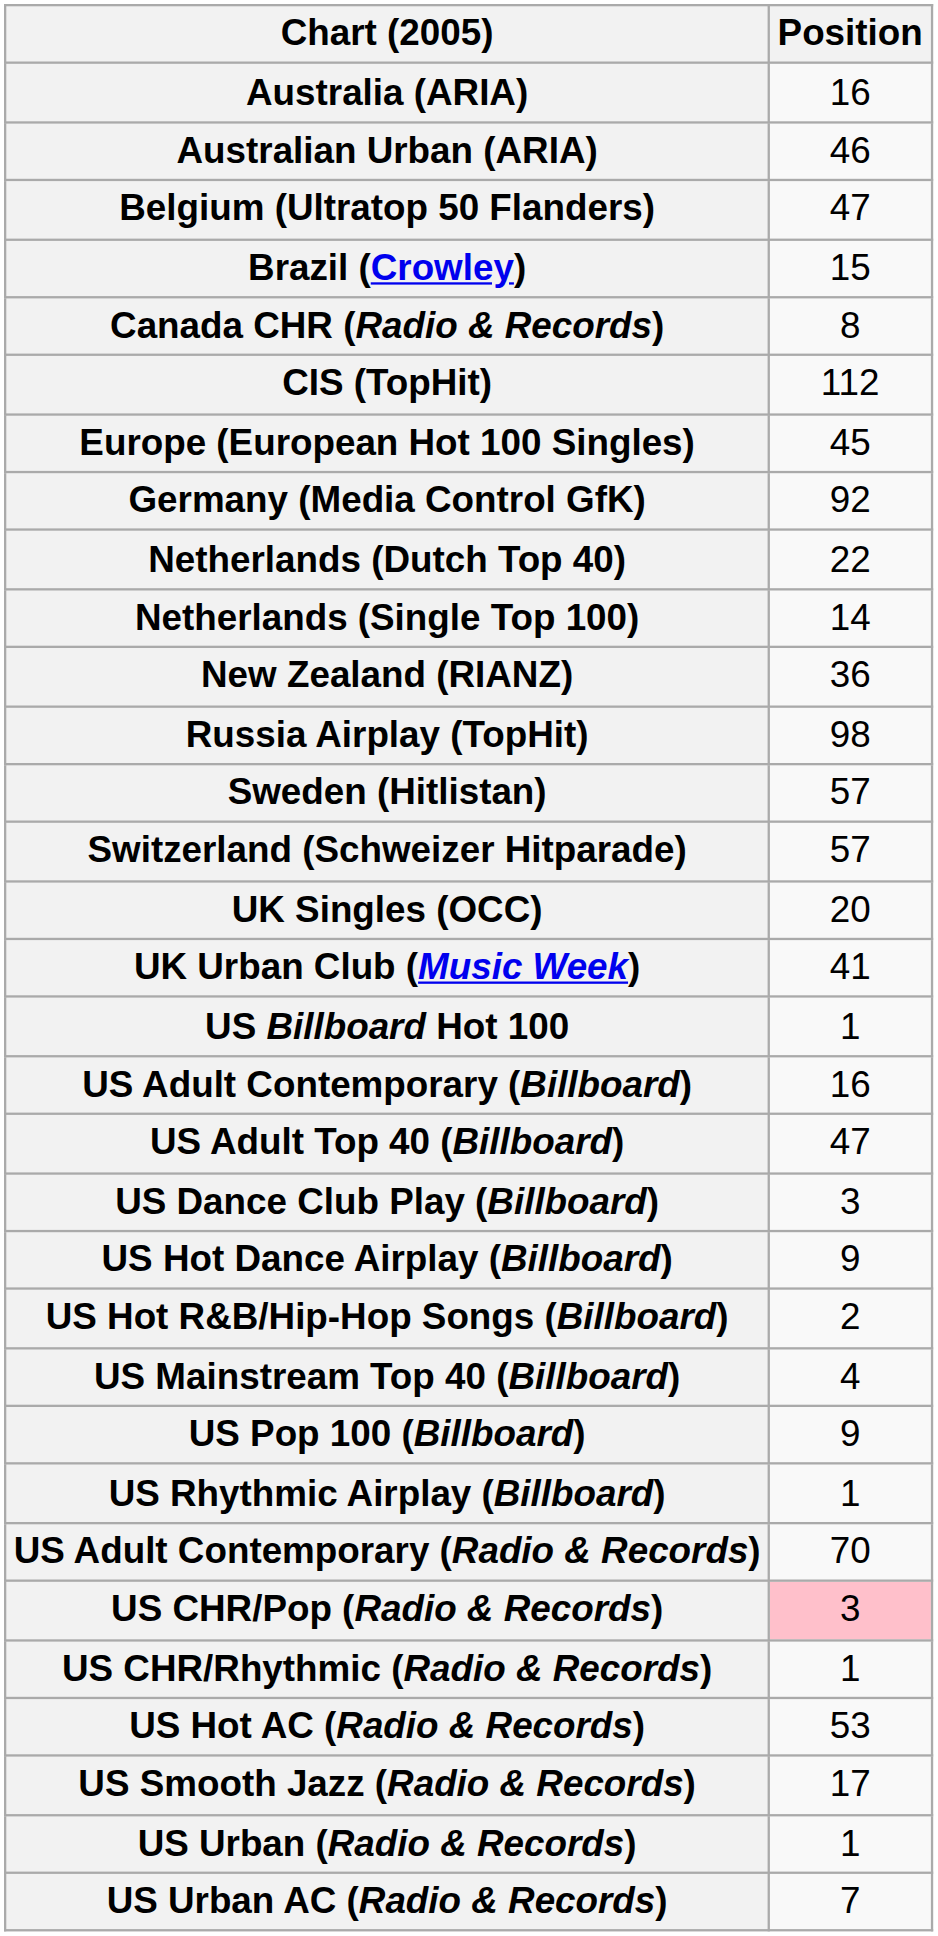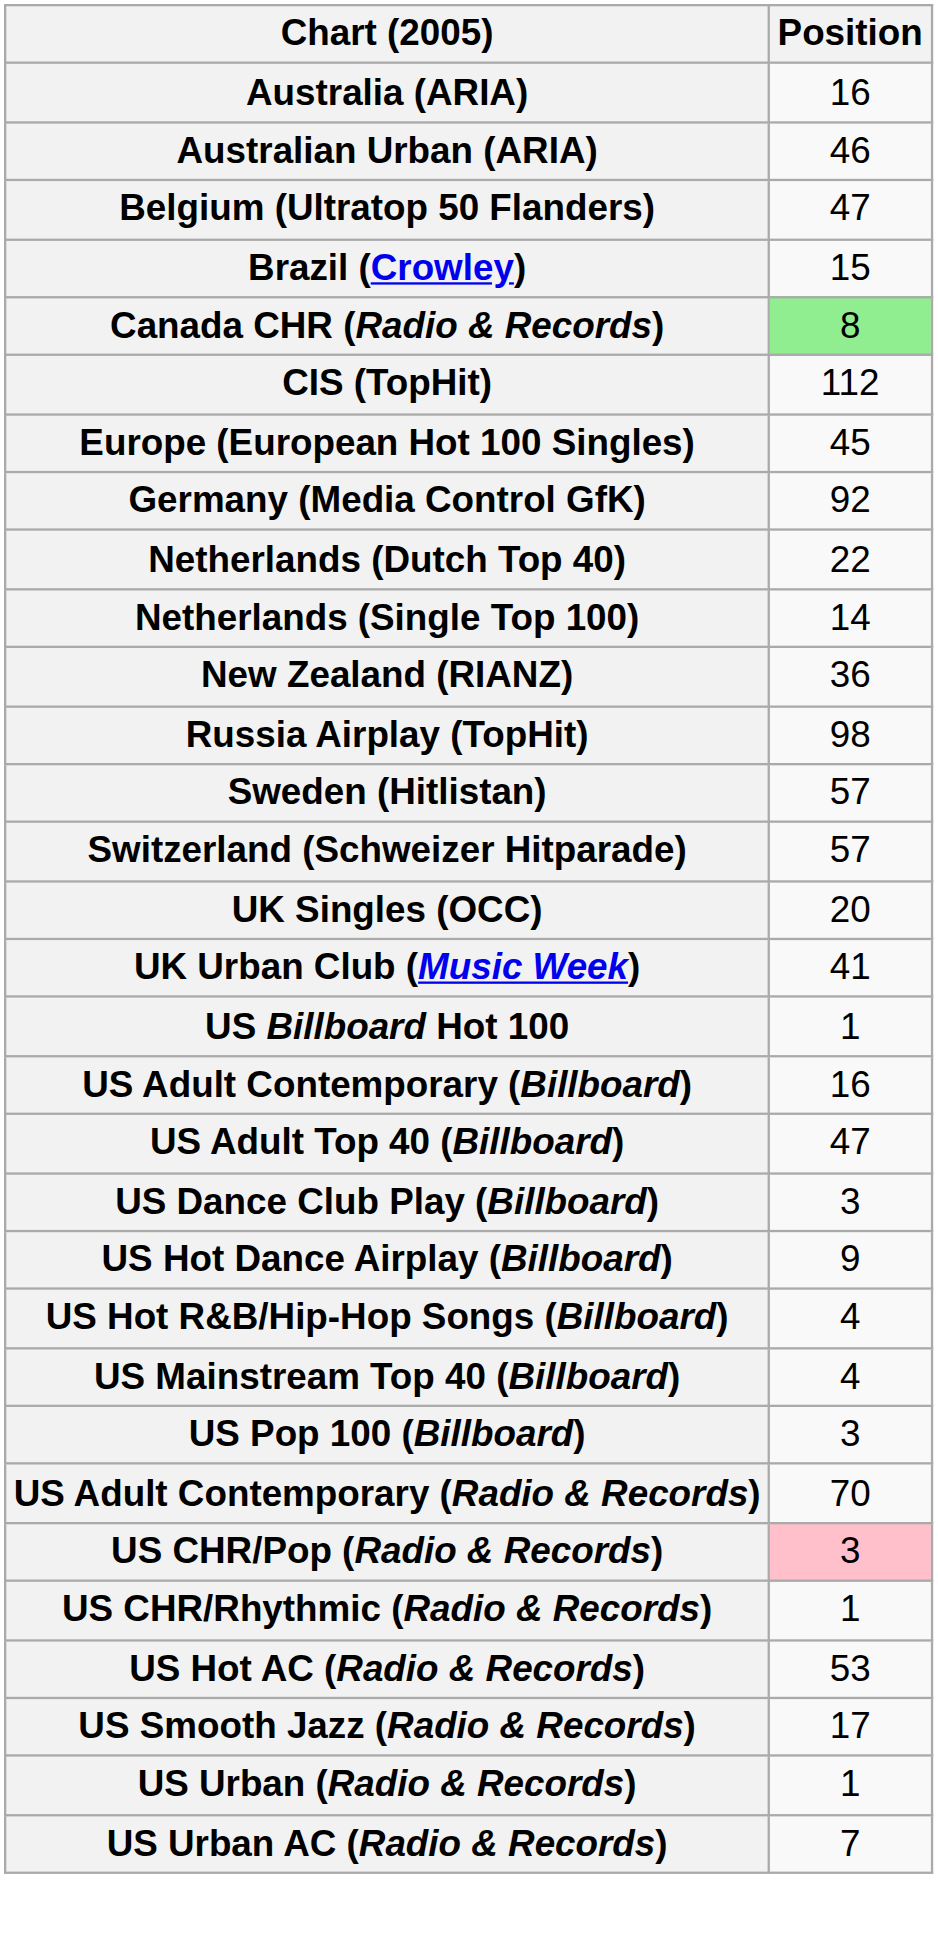Canada CHR (Radio & Records) | Position: no background -> lightgreen background
US Hot R&B/Hip-Hop Songs (Billboard) | Position: 2 -> 4
US Pop 100 (Billboard) | Position: 9 -> 3
- row: US Rhythmic Airplay (Billboard) | 1
